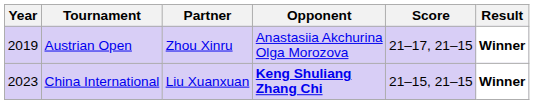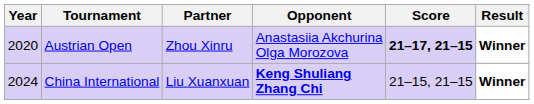Austrian Open | Year: 2019 -> 2020
Austrian Open | Score: normal -> bold
China International | Year: 2023 -> 2024
